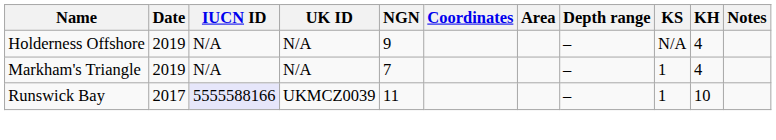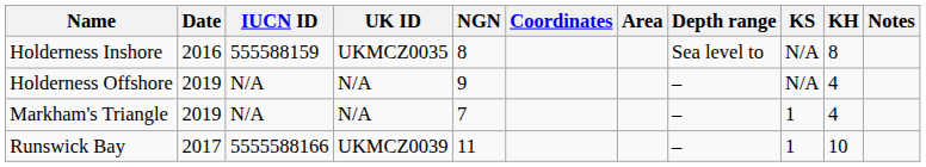+ row: Holderness Inshore | 2016 | 555588159 | UKMCZ0035 | 8 | Sea level to | N/A | 8
Runswick Bay | IUCN ID: lavender background -> no background
